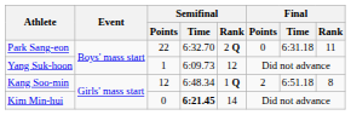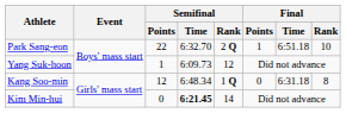Park Sang-eon | Final / Points: 0 -> 1
Park Sang-eon | Final / Time: 6:31.18 -> 6:51.18
Park Sang-eon | Final / Rank: 11 -> 10
Kang Soo-min | Final / Points: 2 -> 0
Kang Soo-min | Final / Time: 6:51.18 -> 6:31.18
